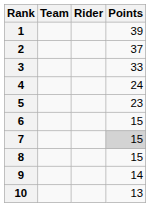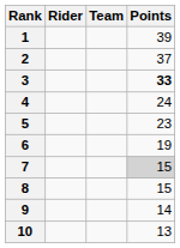columns swapped: Rider <-> Team
3 | Points: normal -> bold
6 | Points: 15 -> 19
